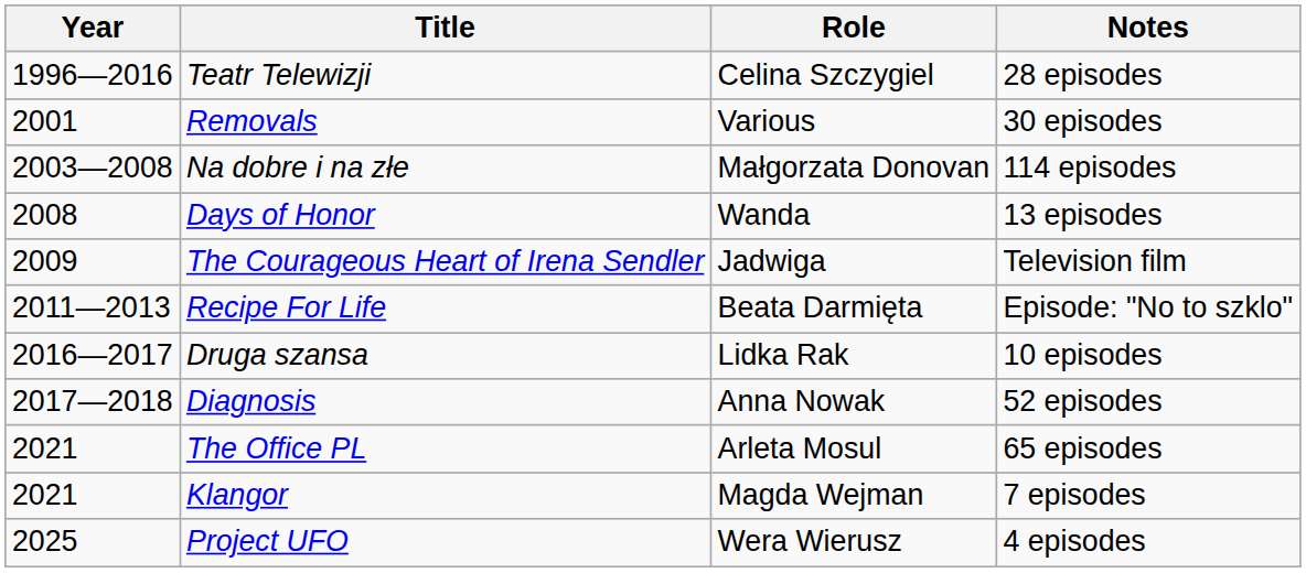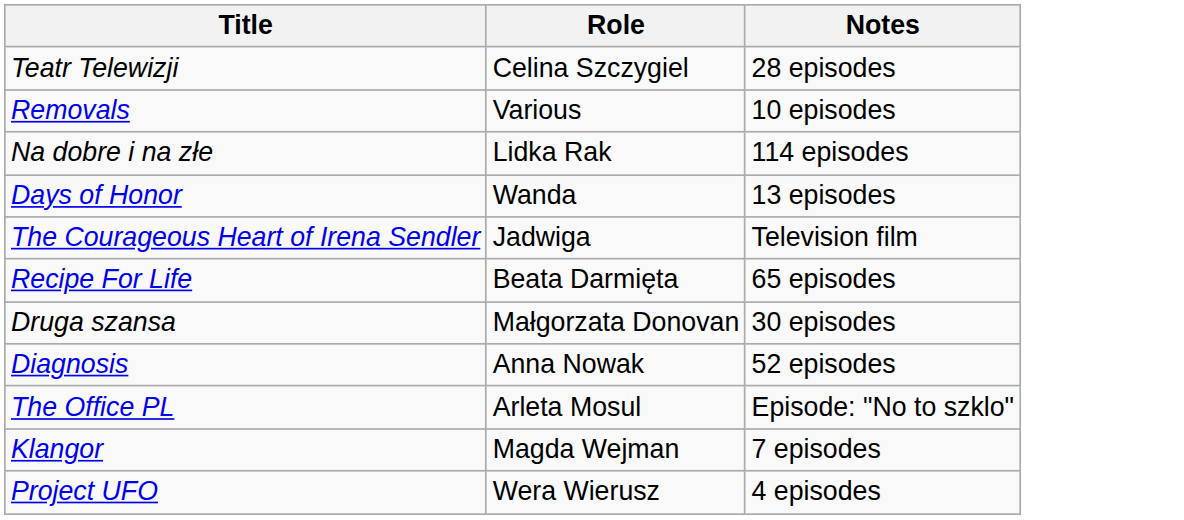- column: Year | 1996—2016 | 2001 | 2003—2008 | 2008 | 2009 | 2011—2013 | 2016—2017 | 2017—2018 | 2021 | 2021 | 2025
Removals | Notes: 30 episodes -> 10 episodes
Na dobre i na złe | Role: Małgorzata Donovan -> Lidka Rak
Recipe For Life | Notes: Episode: "No to szklo" -> 65 episodes
Druga szansa | Role: Lidka Rak -> Małgorzata Donovan
Druga szansa | Notes: 10 episodes -> 30 episodes
The Office PL | Notes: 65 episodes -> Episode: "No to szklo"
